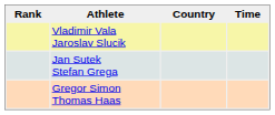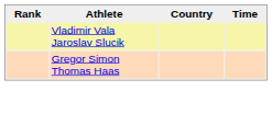- row: Jan Sutek Stefan Grega
